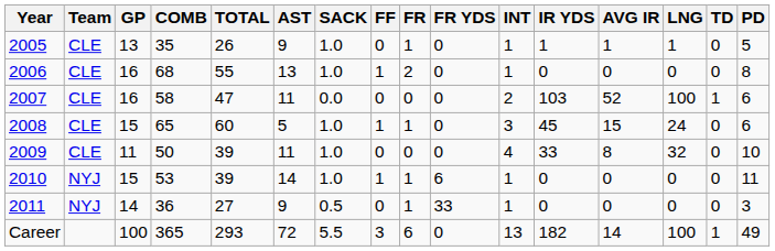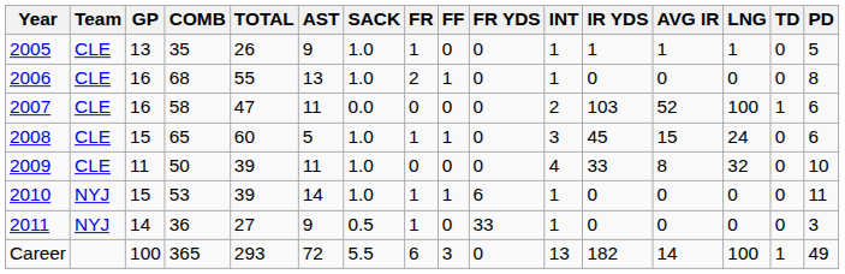columns swapped: FF <-> FR
